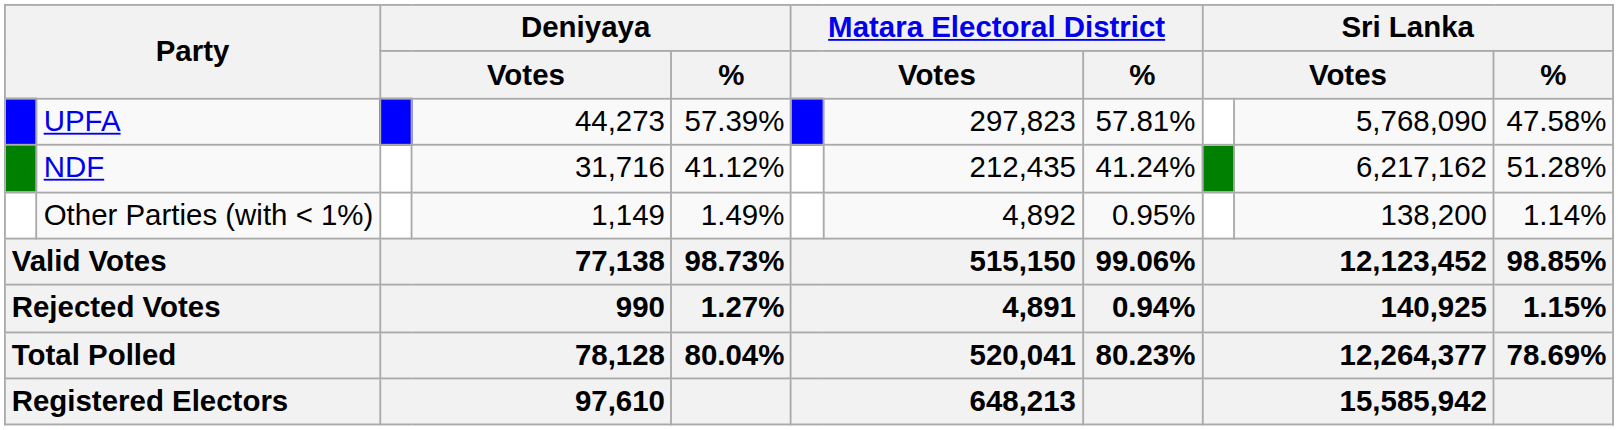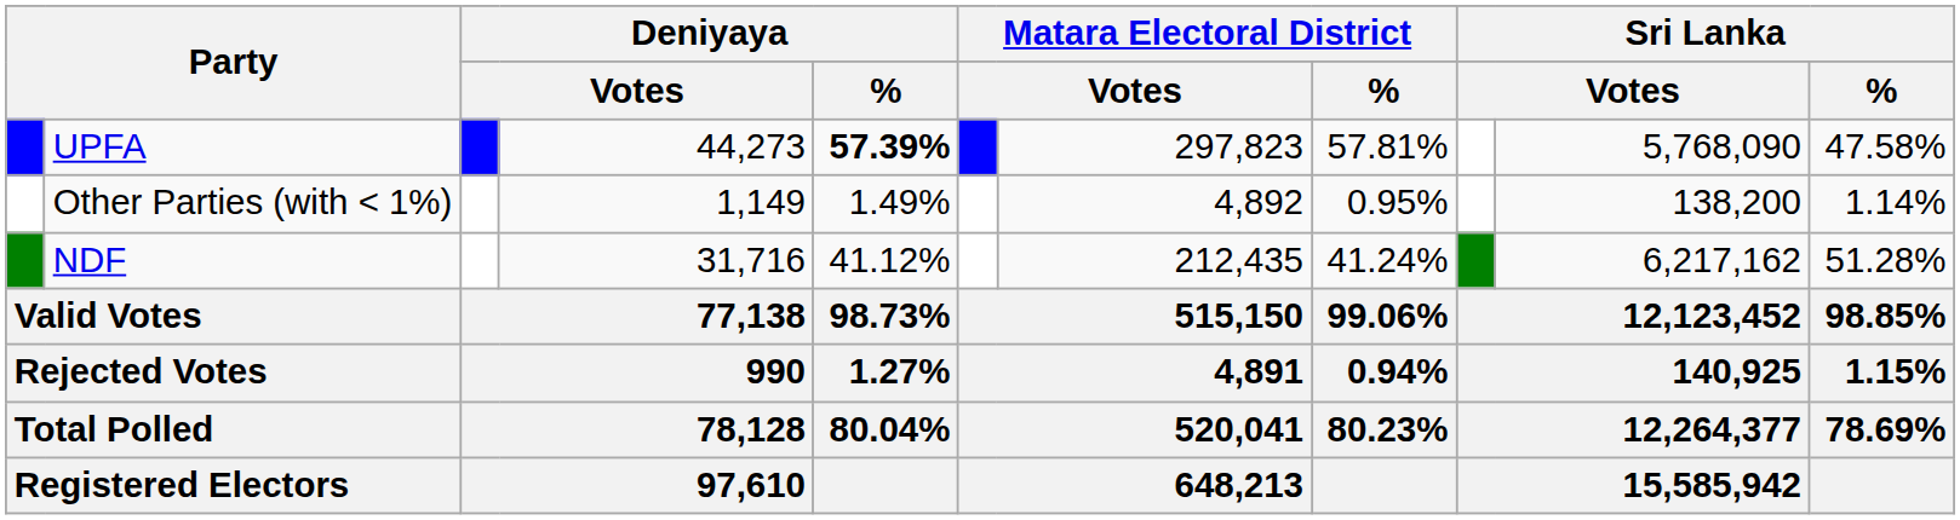UPFA | Deniyaya / %: normal -> bold
rows swapped: NDF <-> Other Parties (with < 1%)
